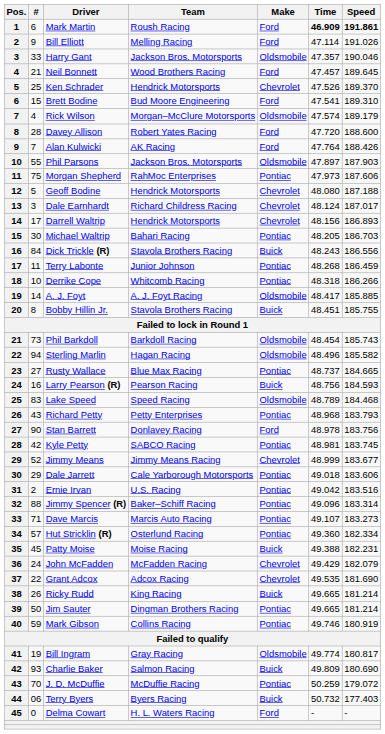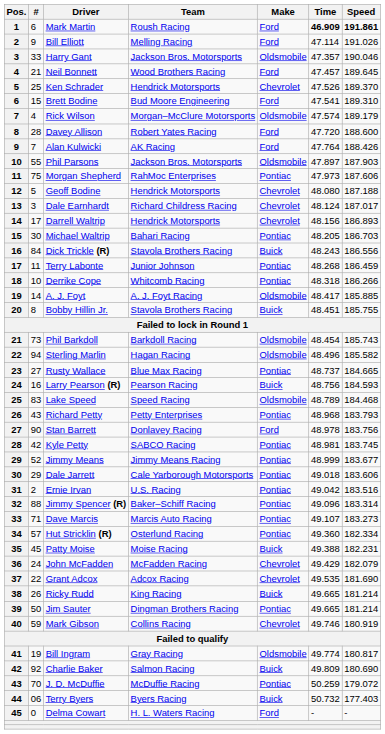Jimmy Means | Make: Chevrolet -> Pontiac
Mark Gibson | Make: Pontiac -> Chevrolet
Charlie Baker | #: 93 -> 92
